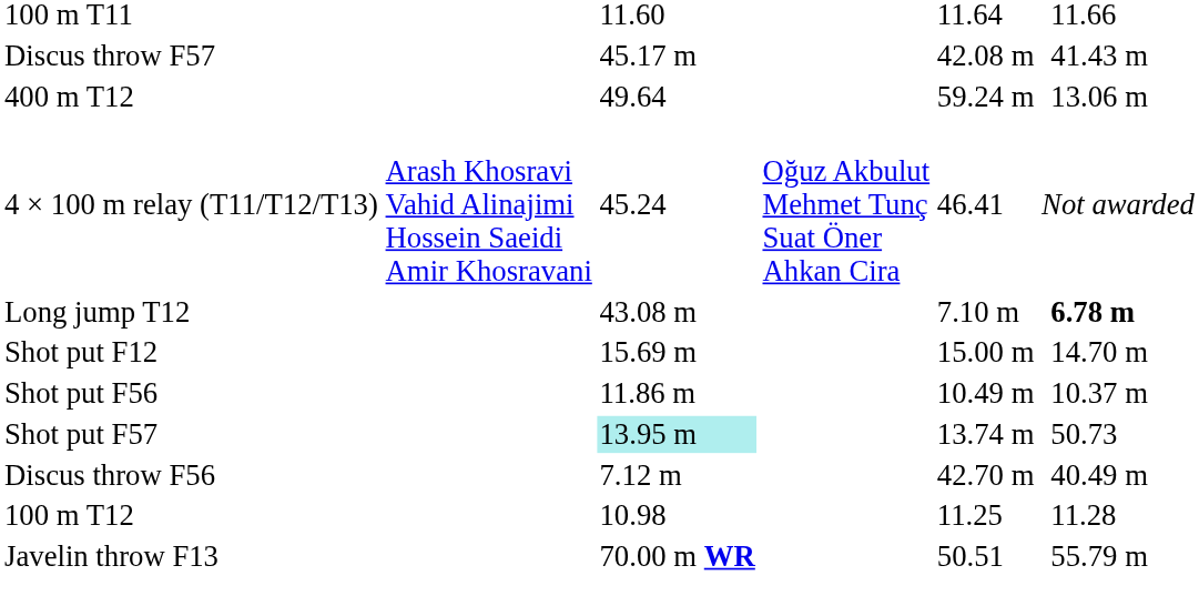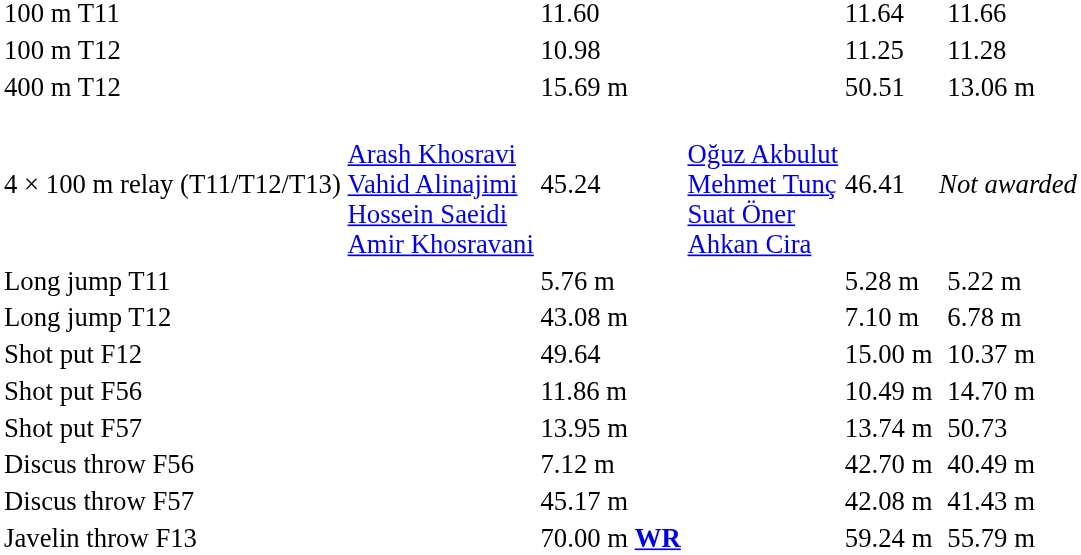rows swapped: 100 m T12 <-> Discus throw F57
400 m T12 | column 3: 49.64 -> 15.69 m
400 m T12 | column 5: 59.24 m -> 50.51
+ row: Long jump T11 | 5.76 m | 5.28 m | 5.22 m
Long jump T12 | column 7: bold -> normal
Shot put F12 | column 3: 15.69 m -> 49.64
Shot put F12 | column 7: 14.70 m -> 10.37 m
Shot put F56 | column 7: 10.37 m -> 14.70 m
Shot put F57 | column 3: paleturquoise background -> no background
Javelin throw F13 | column 5: 50.51 -> 59.24 m
